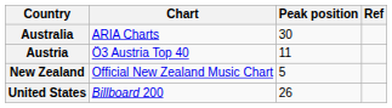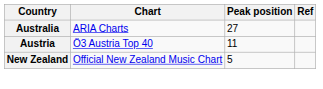Australia | Peak position: 30 -> 27
- row: United States | Billboard 200 | 26
